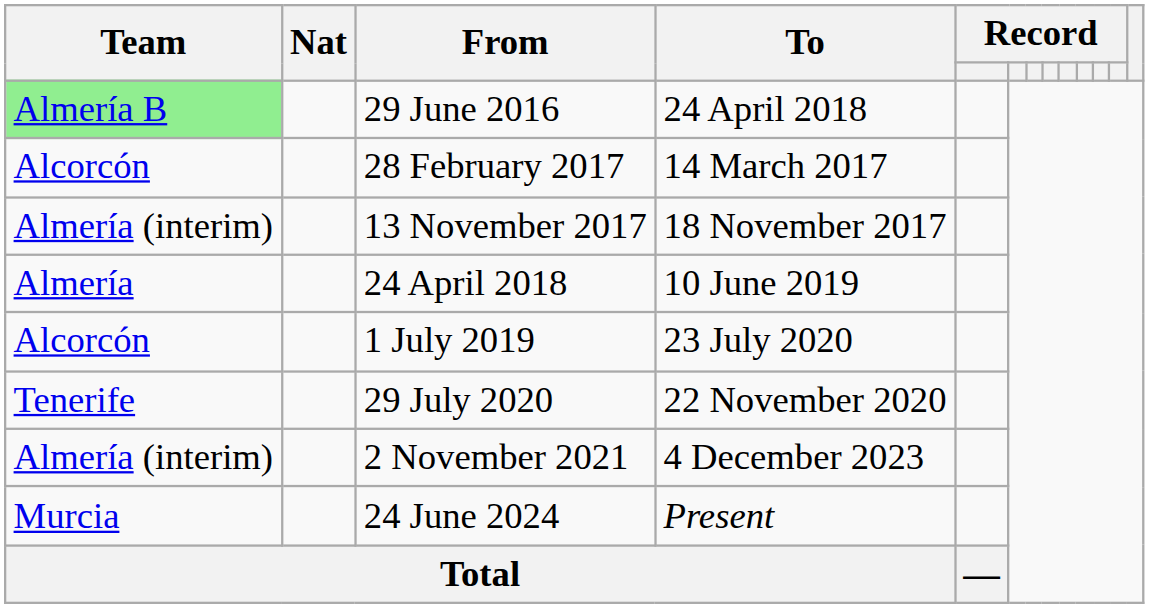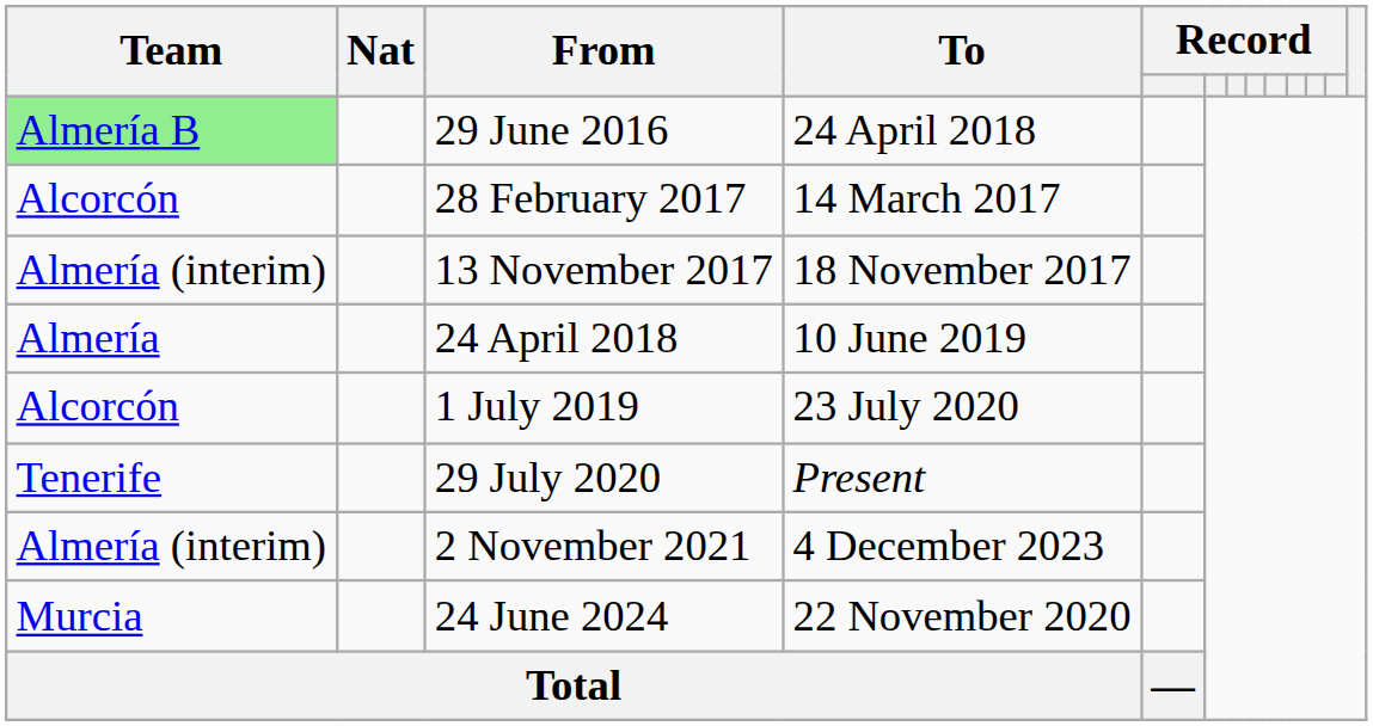29 July 2020 | To: 22 November 2020 -> Present
24 June 2024 | To: Present -> 22 November 2020
